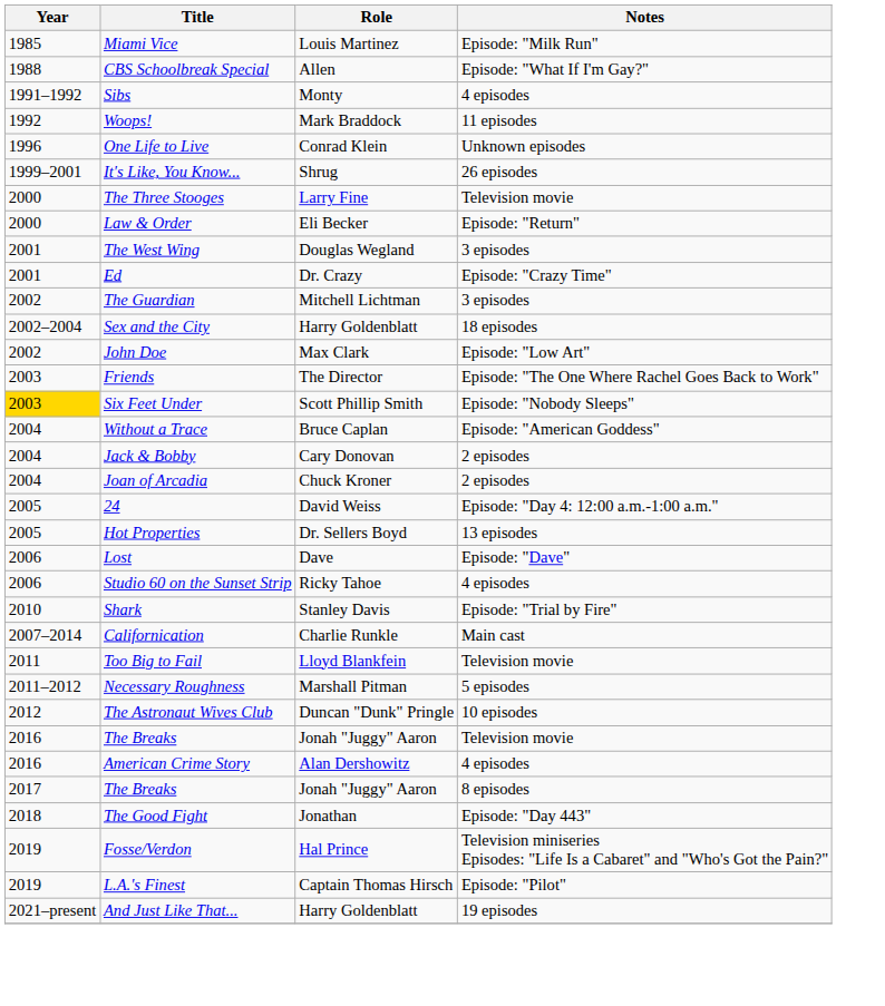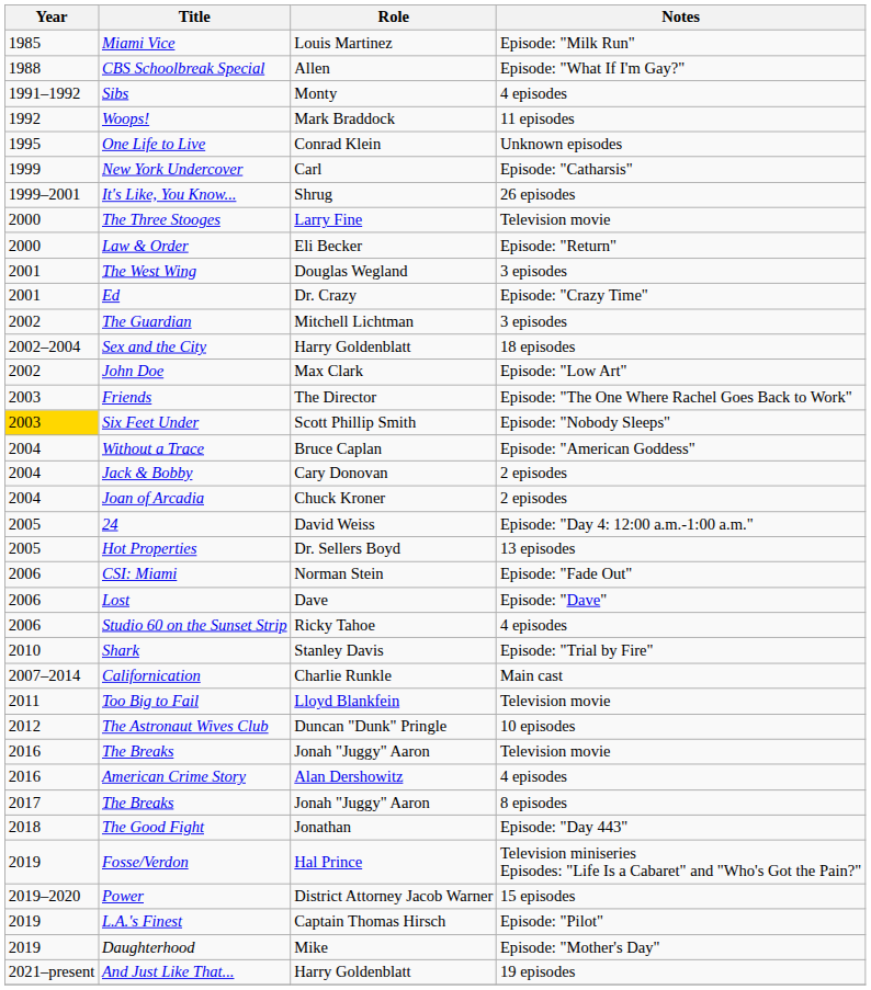One Life to Live | Year: 1996 -> 1995
+ row: 1999 | New York Undercover | Carl | Episode: "Catharsis"
+ row: 2006 | CSI: Miami | Norman Stein | Episode: "Fade Out"
- row: 2011–2012 | Necessary Roughness | Marshall Pitman | 5 episodes
+ row: 2019–2020 | Power | District Attorney Jacob Warner | 15 episodes
+ row: 2019 | Daughterhood | Mike | Episode: "Mother's Day"
